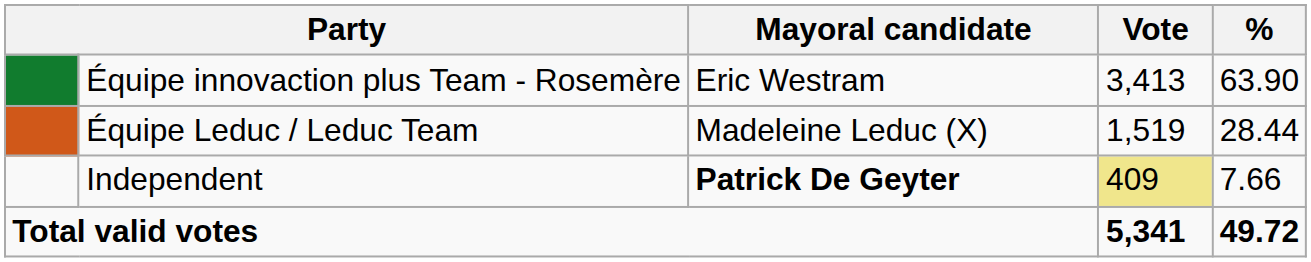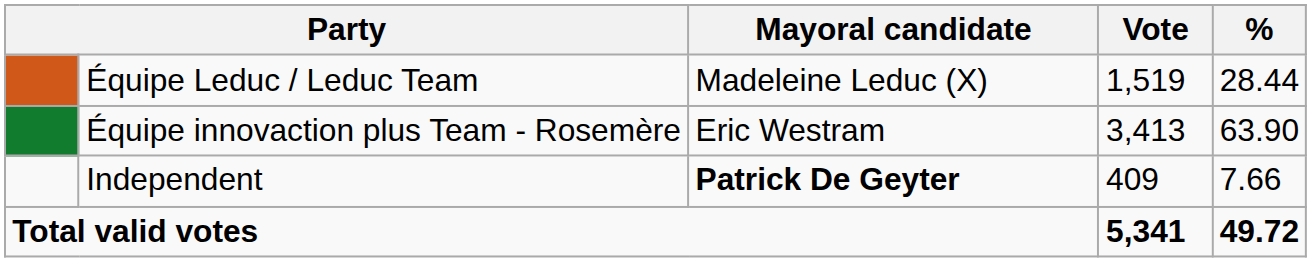rows swapped: Équipe innovaction plus Team - Rosemère <-> Équipe Leduc / Leduc Team
Independent | Vote: khaki background -> no background
